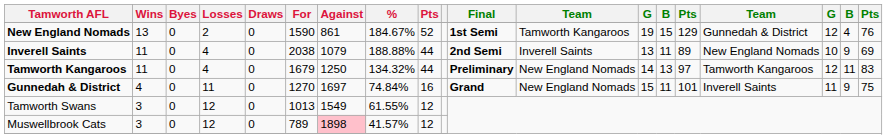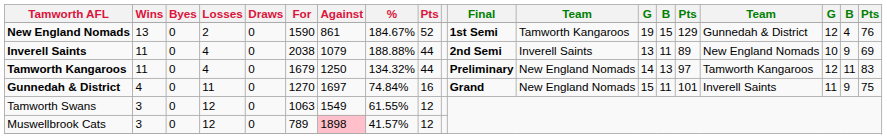Tamworth Swans | For: 1013 -> 1063
